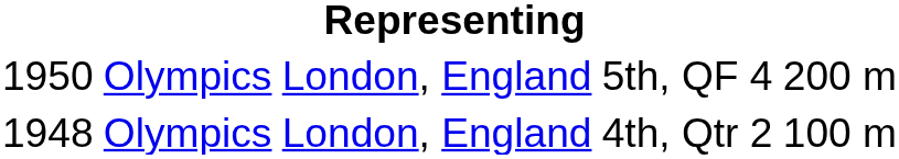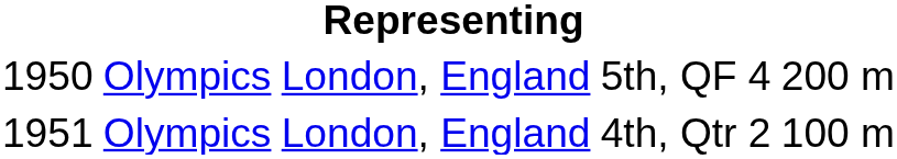4th, Qtr 2 | column 1: 1948 -> 1951
